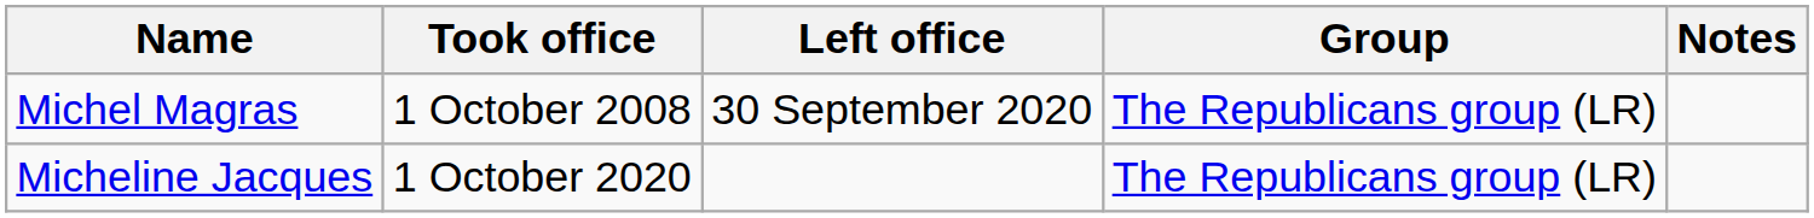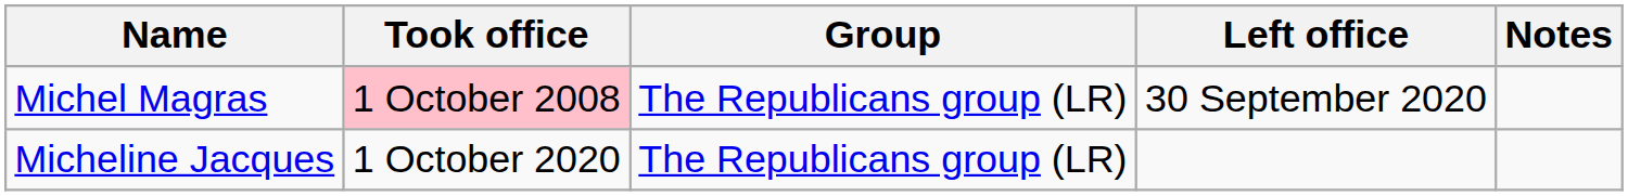columns swapped: Left office <-> Group
Michel Magras | Took office: no background -> pink background
